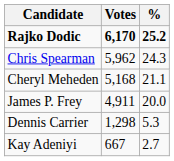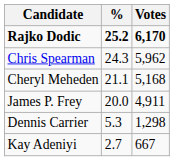columns swapped: Votes <-> %
